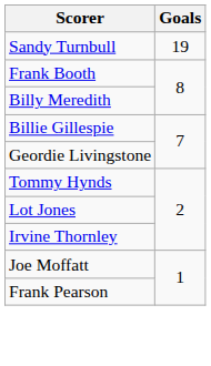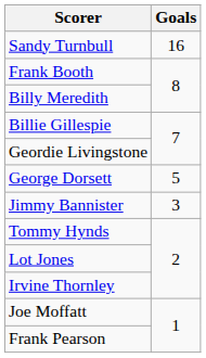Sandy Turnbull | Goals: 19 -> 16
+ row: George Dorsett | 5
+ row: Jimmy Bannister | 3
